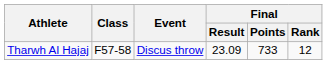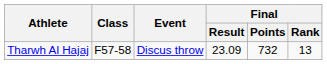Tharwh Al Hajaj | Final / Points: 733 -> 732
Tharwh Al Hajaj | Final / Rank: 12 -> 13
